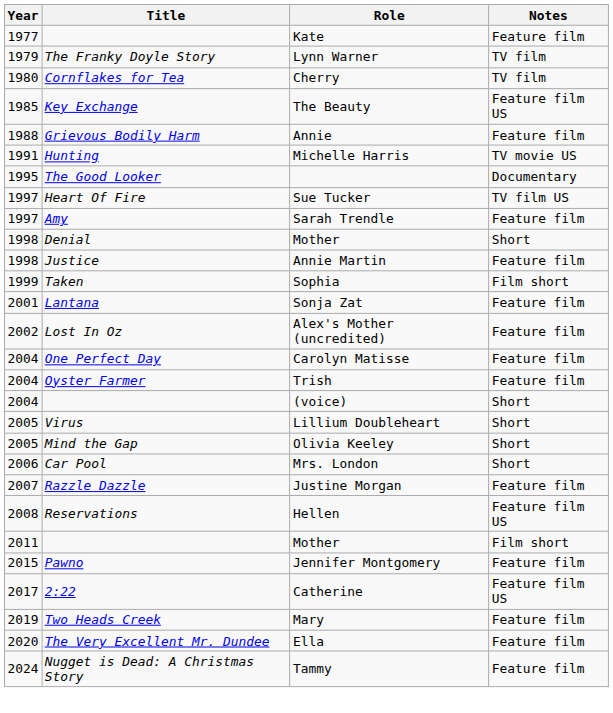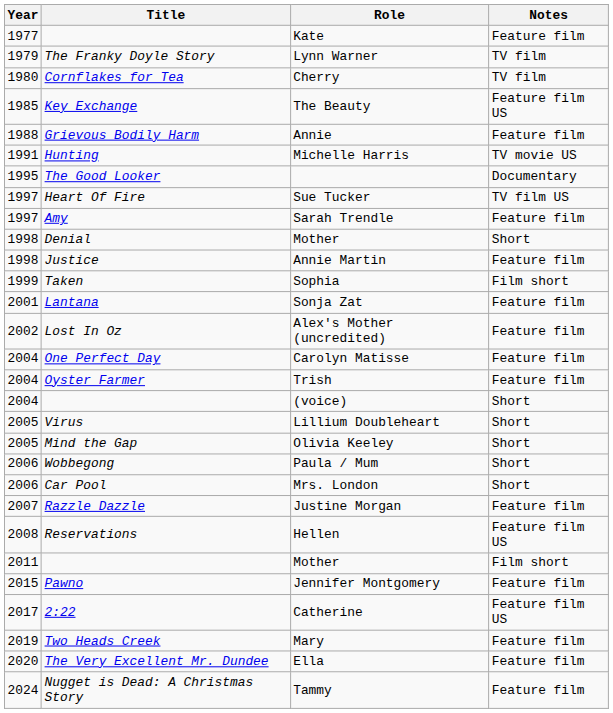+ row: 2006 | Wobbegong | Paula / Mum | Short
